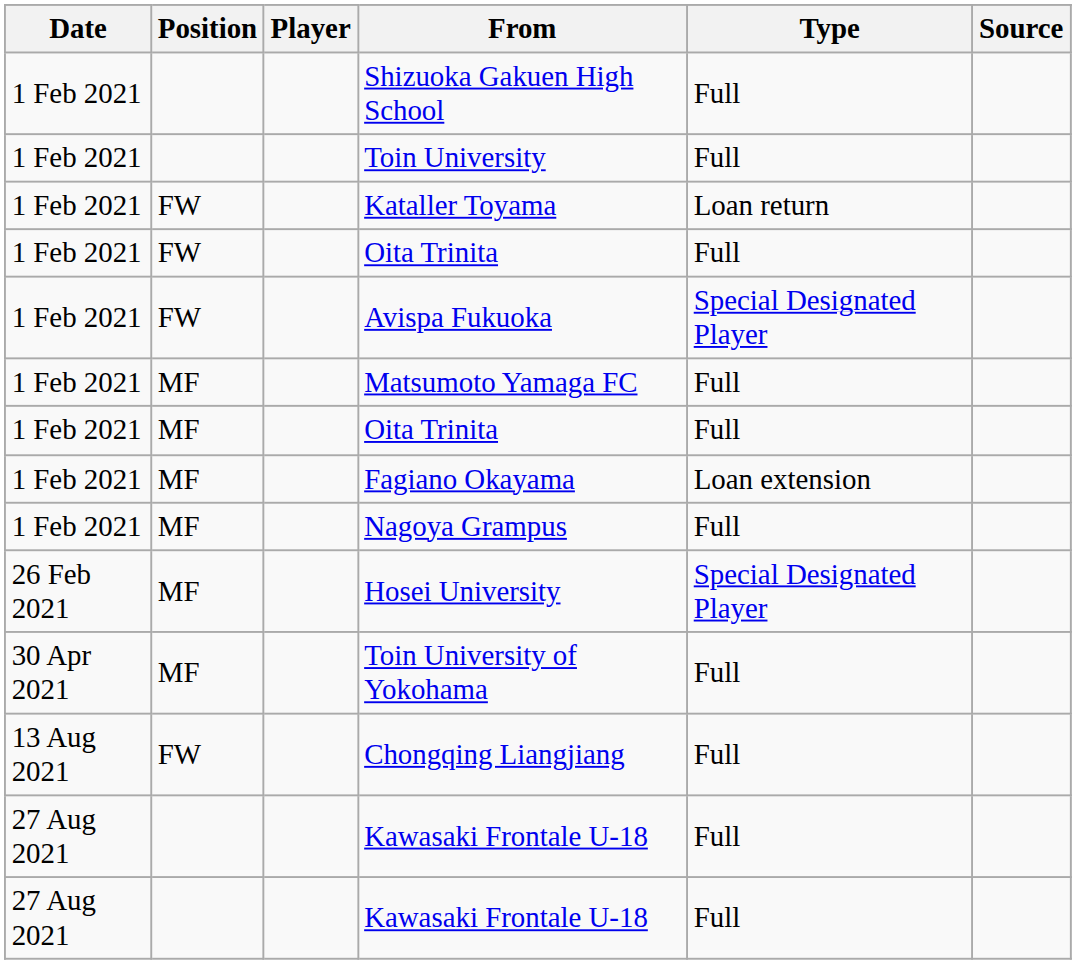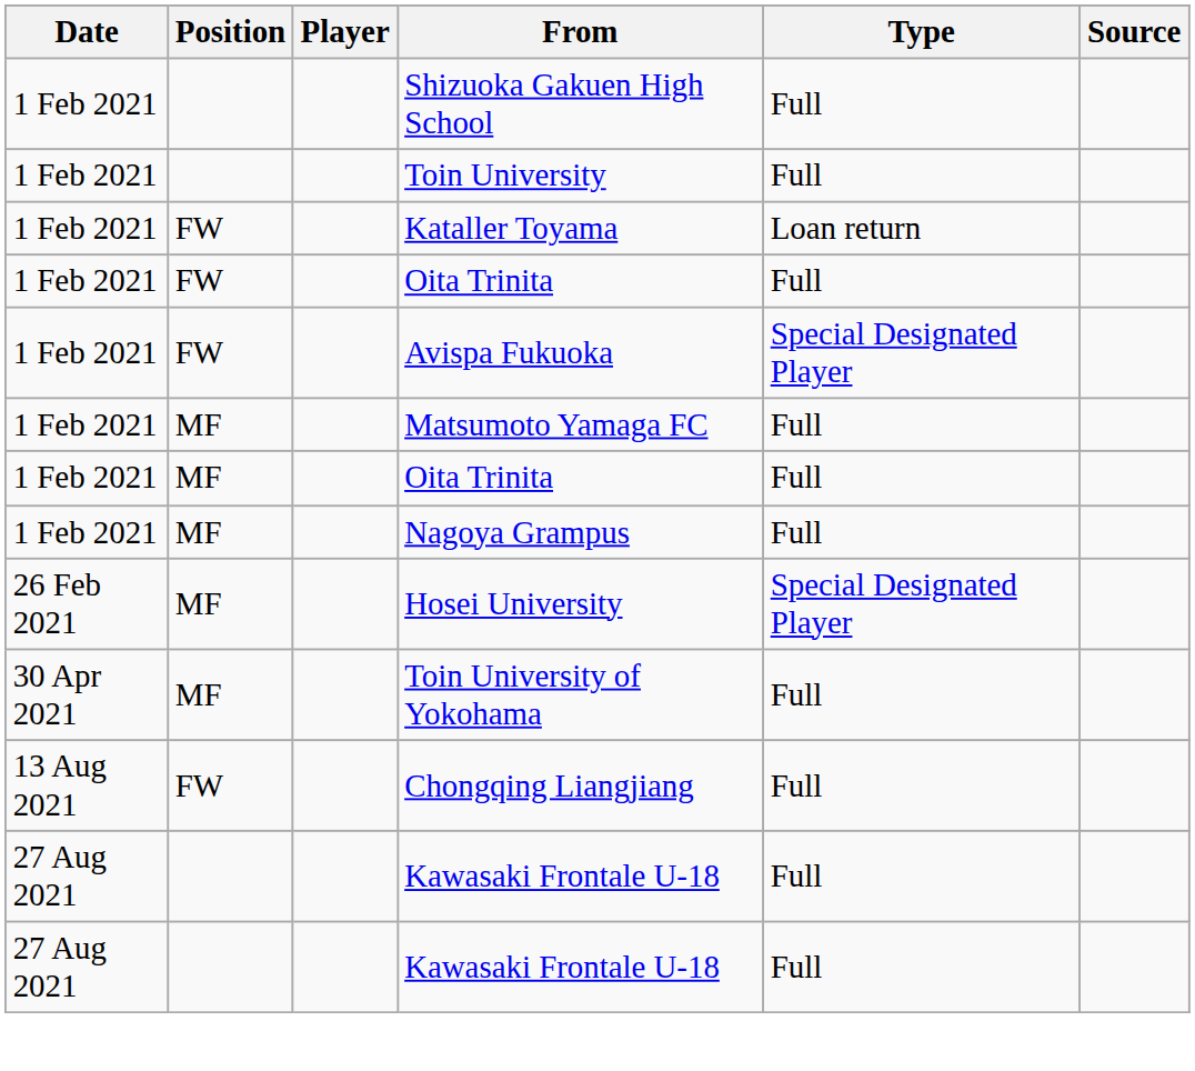- row: 1 Feb 2021 | MF | Fagiano Okayama | Loan extension
